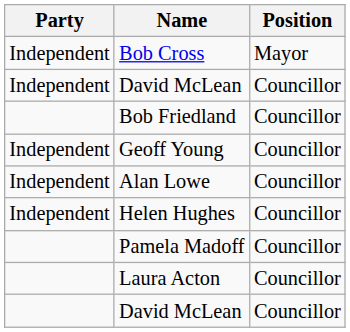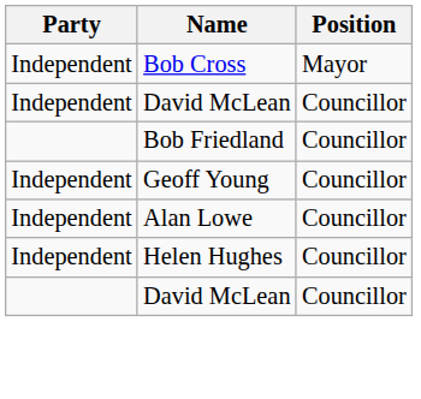- row: Pamela Madoff | Councillor
- row: Laura Acton | Councillor
